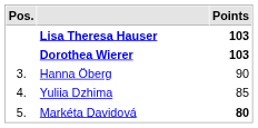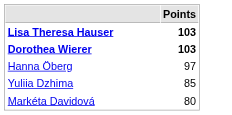- column: Pos. | 3. | 4. | 5.
Hanna Öberg | Points: 90 -> 97
Markéta Davidová | Points: bold -> normal
